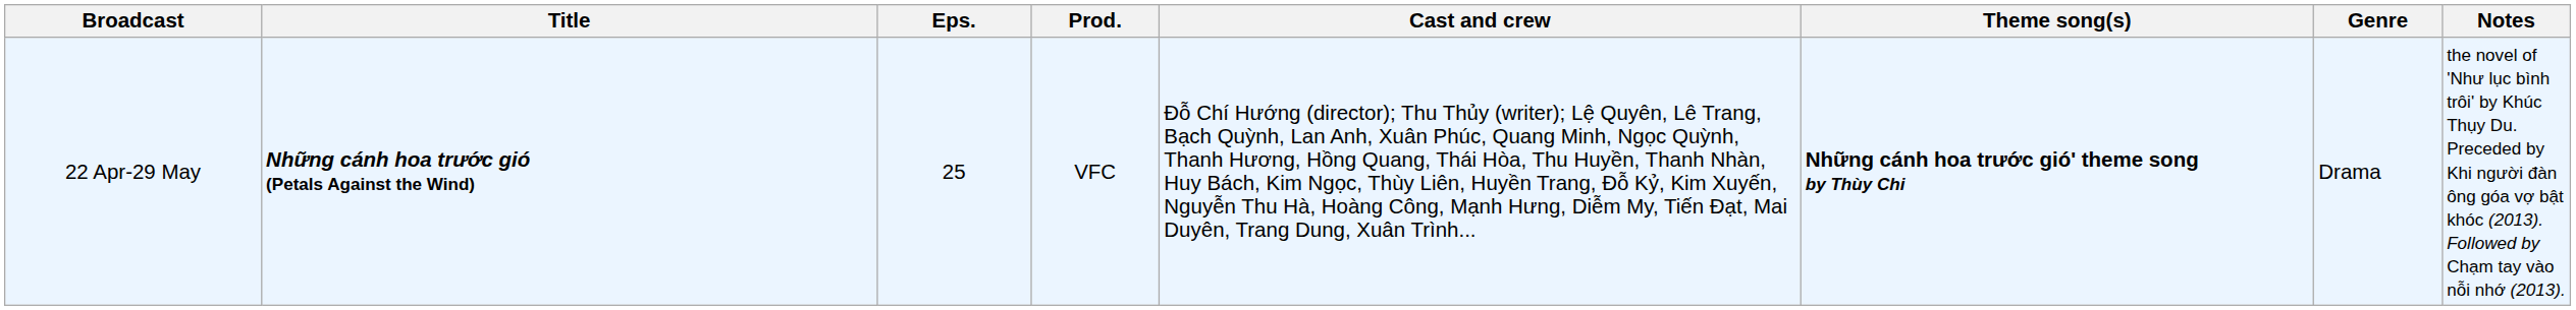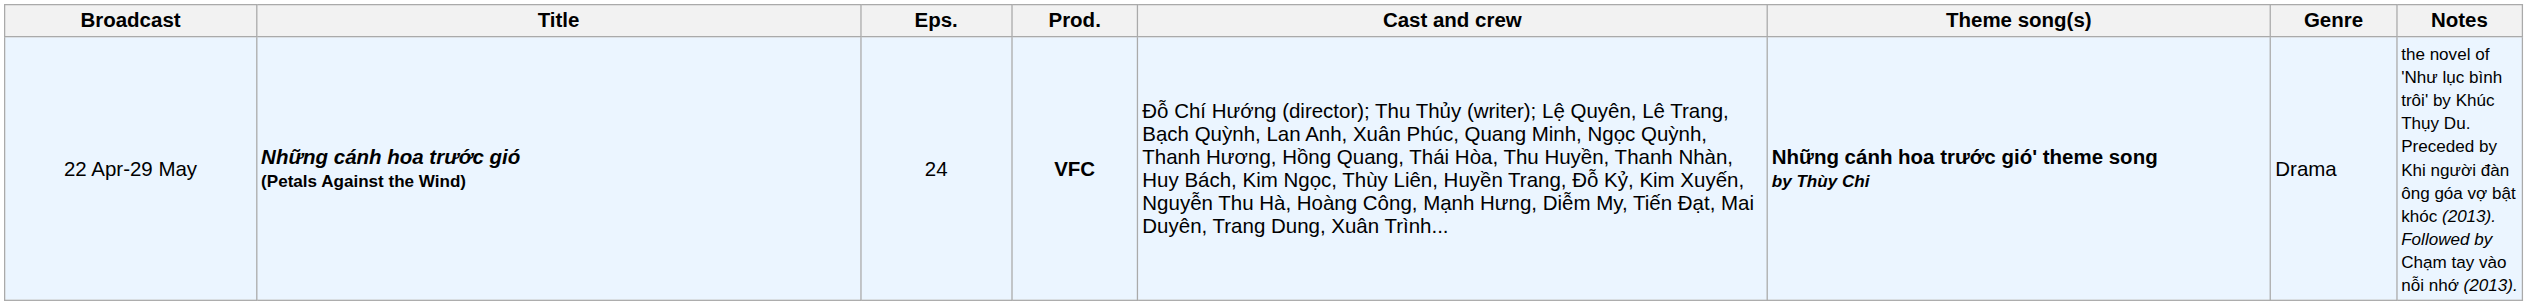22 Apr-29 May | Eps.: 25 -> 24
22 Apr-29 May | Prod.: normal -> bold
